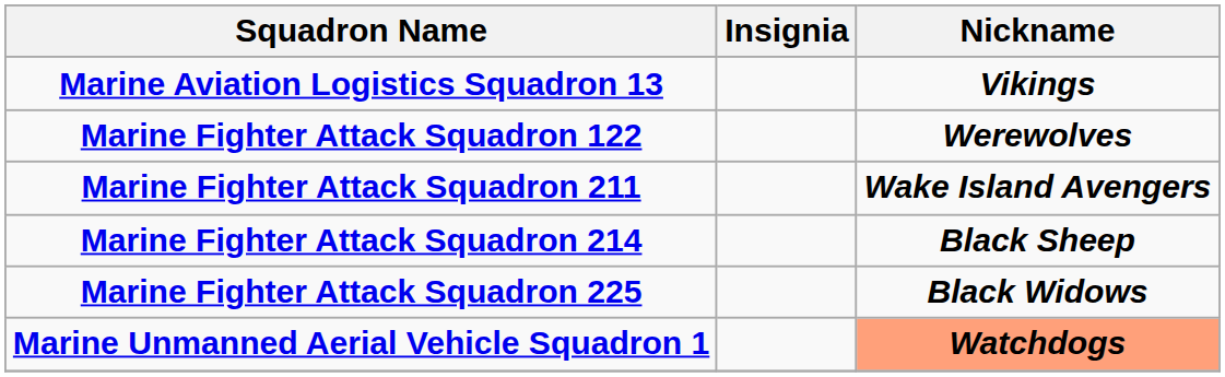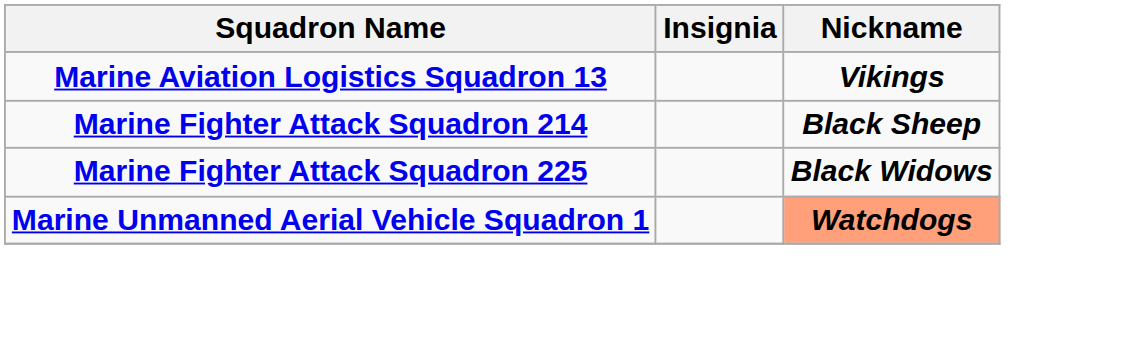- row: Marine Fighter Attack Squadron 122 | Werewolves
- row: Marine Fighter Attack Squadron 211 | Wake Island Avengers
